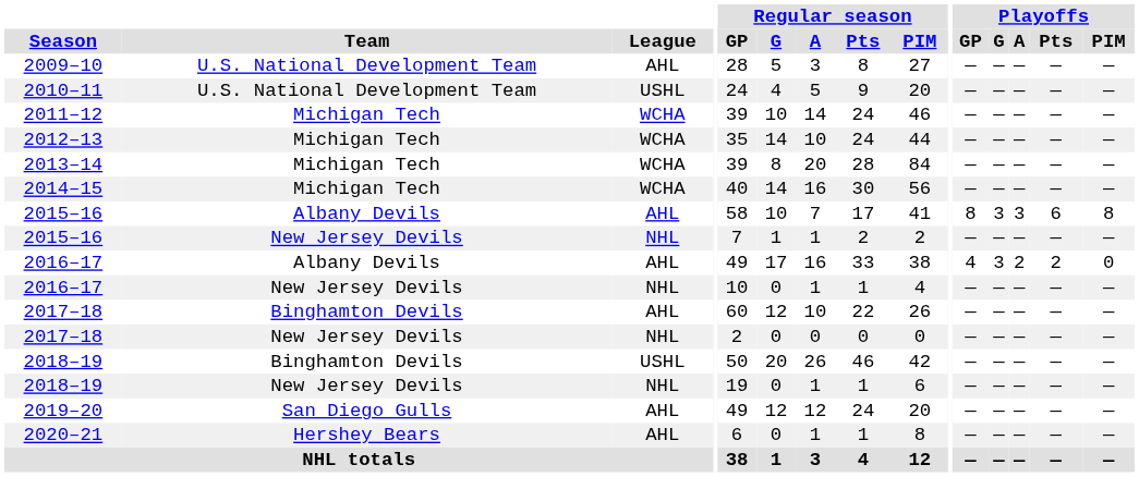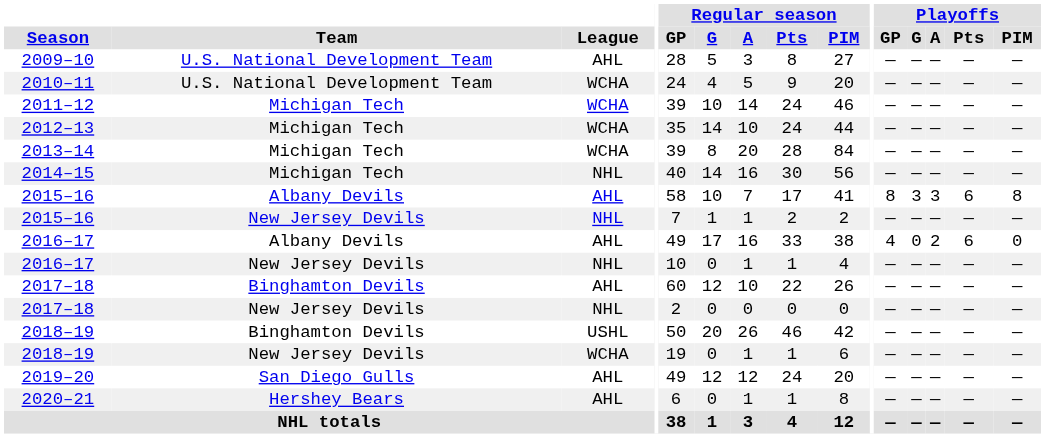2010–11 | League: USHL -> WCHA
2014–15 | League: WCHA -> NHL
2016–17 / Albany Devils | Playoffs / G: 3 -> 0
2016–17 / Albany Devils | Playoffs / Pts: 2 -> 6
2018–19 / New Jersey Devils | League: NHL -> WCHA
